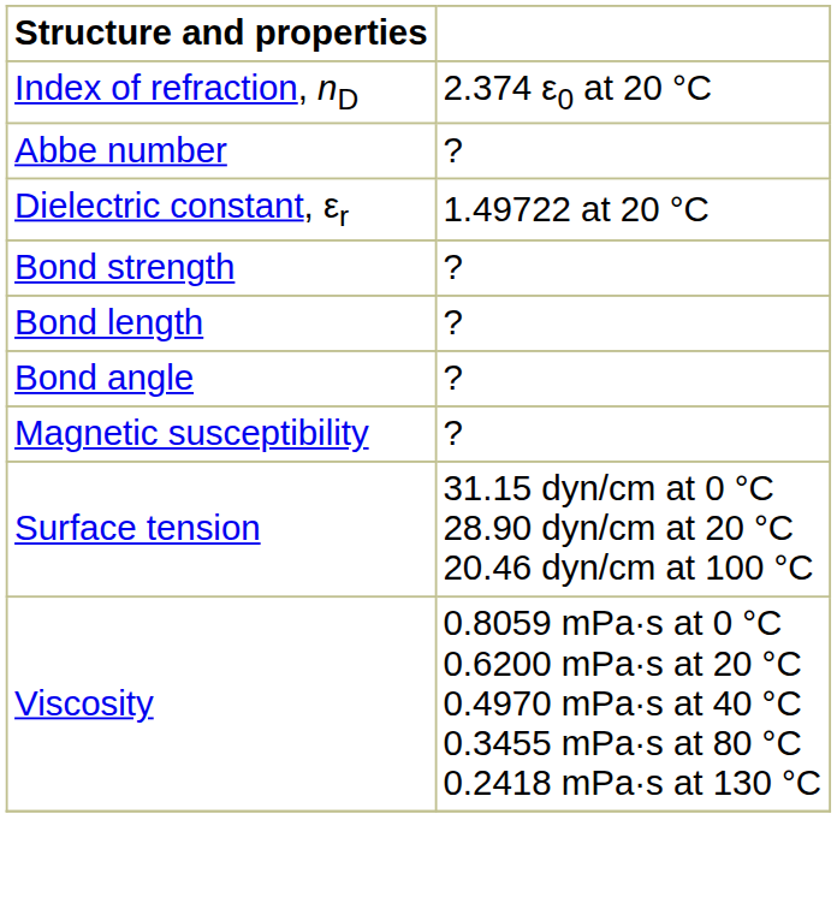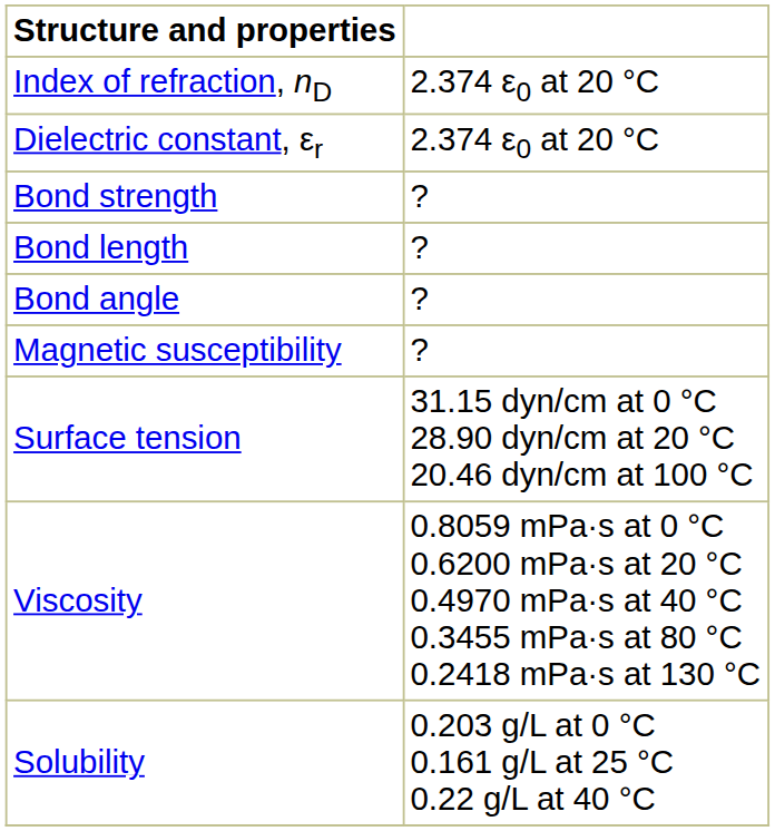- row: Abbe number | ?
Dielectric constant, εr | column 2: 1.49722 at 20 °C -> 2.374 ε0 at 20 °C
+ row: Solubility | 0.203 g/L at 0 °C 0.161 g/L at 25 °C 0.22 g/L at 40 °C
